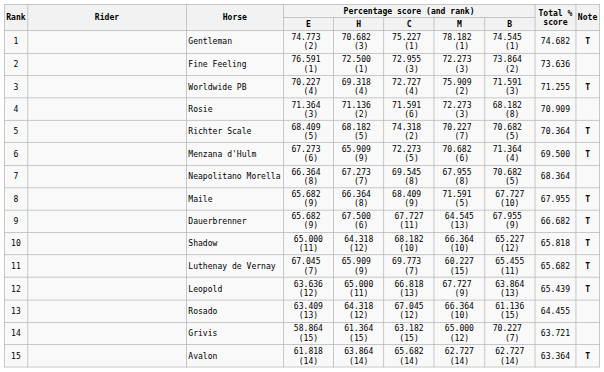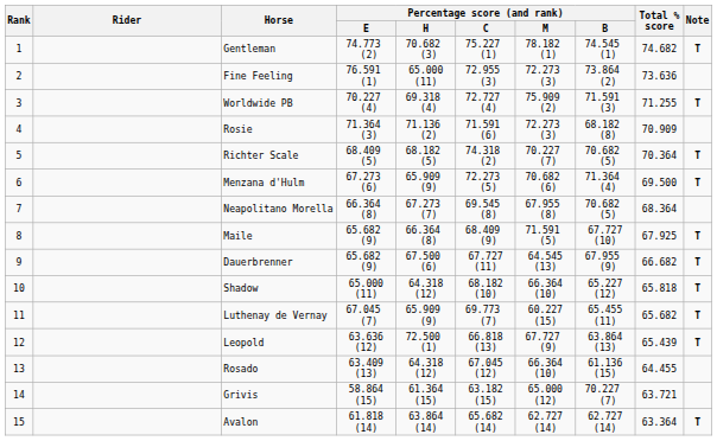Fine Feeling | Percentage score (and rank) / H: 72.500 (1) -> 65.000 (11)
Maile | Total % score: 67.955 -> 67.925
Leopold | Percentage score (and rank) / H: 65.000 (11) -> 72.500 (1)
